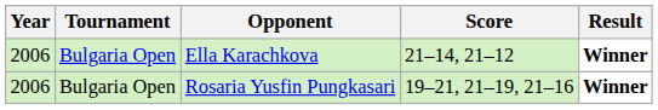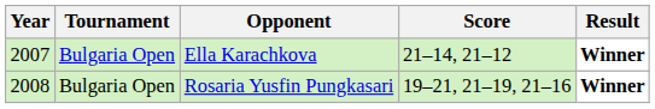Ella Karachkova | Year: 2006 -> 2007
Rosaria Yusfin Pungkasari | Year: 2006 -> 2008
